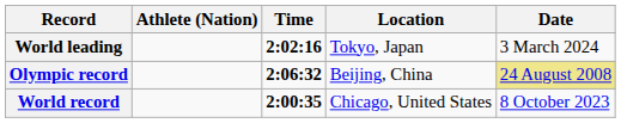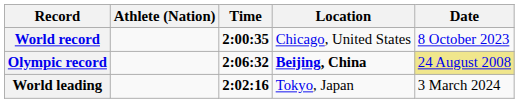rows swapped: World record <-> World leading
Olympic record | Location: normal -> bold
